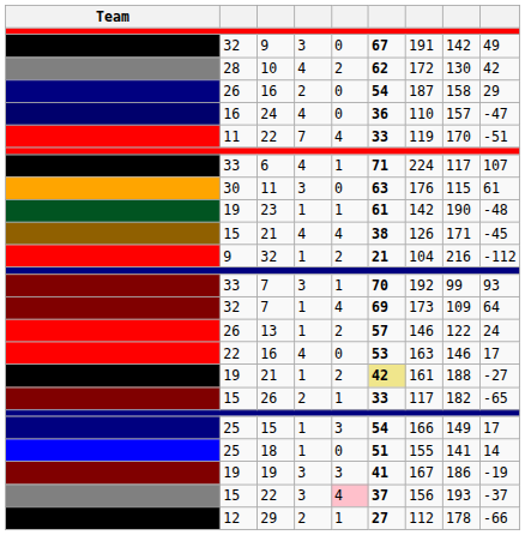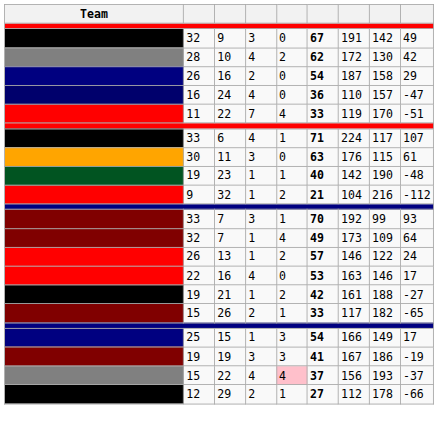23 | column 6: 61 -> 40
- row: 15 | 21 | 4 | 4 | 38 | 126 | 171 | -45
32 / 7 | column 6: 69 -> 49
19 / 21 | column 6: khaki background -> no background
- row: 25 | 18 | 1 | 0 | 51 | 155 | 141 | 14
15 / 22 | column 4: 3 -> 4
